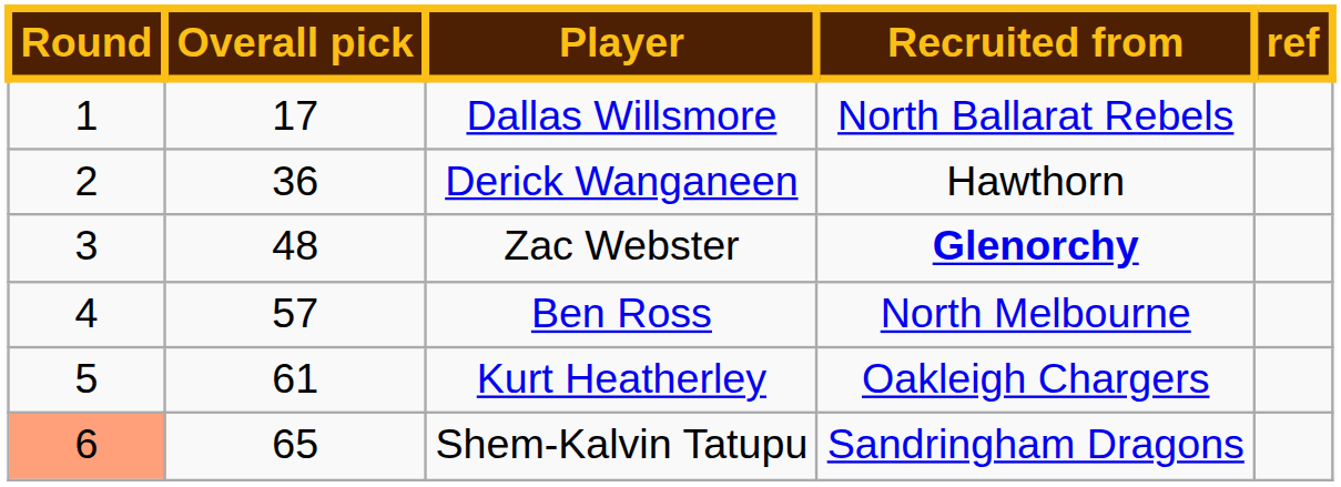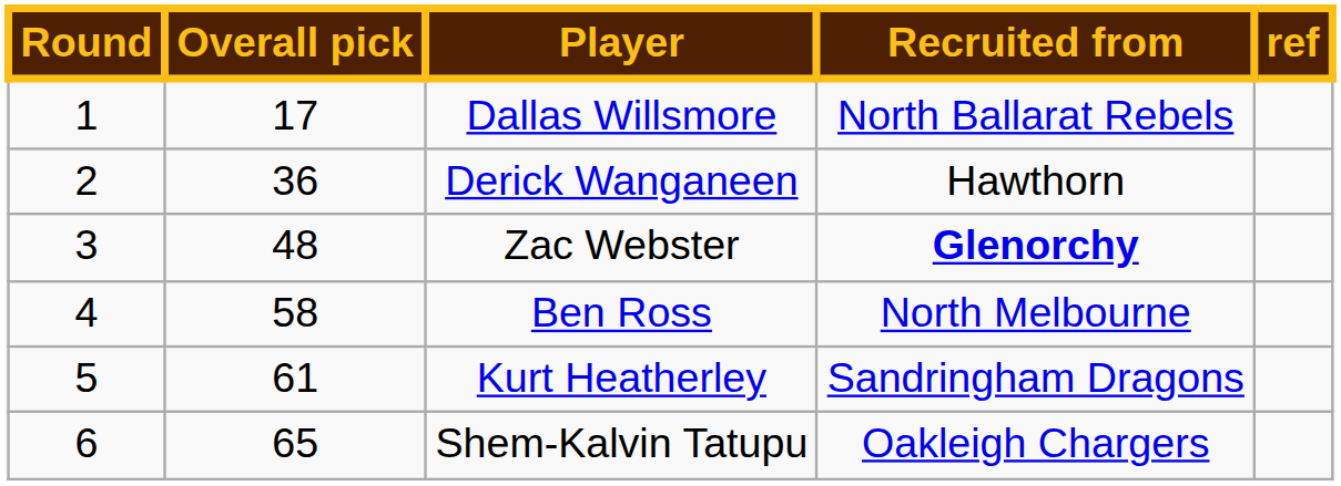Ben Ross | Overall pick: 57 -> 58
Kurt Heatherley | Recruited from: Oakleigh Chargers -> Sandringham Dragons
Shem-Kalvin Tatupu | Round: lightsalmon background -> no background
Shem-Kalvin Tatupu | Recruited from: Sandringham Dragons -> Oakleigh Chargers
